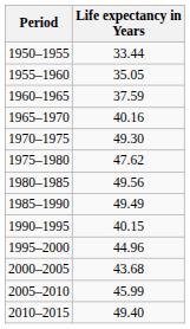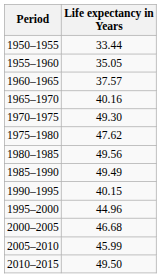1960–1965 | Life expectancy in Years: 37.59 -> 37.57
2000–2005 | Life expectancy in Years: 43.68 -> 46.68
2010–2015 | Life expectancy in Years: 49.40 -> 49.50
